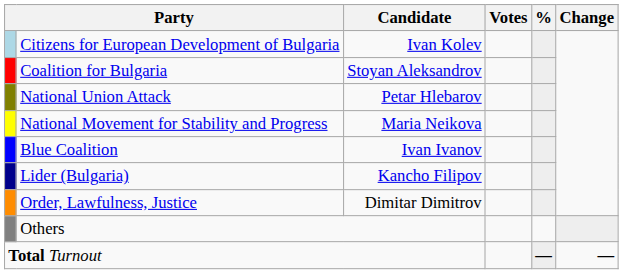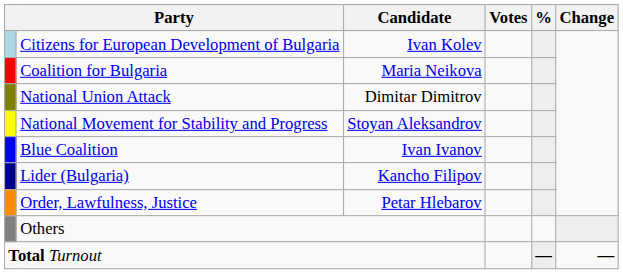Coalition for Bulgaria | Candidate: Stoyan Aleksandrov -> Maria Neikova
National Union Attack | Candidate: Petar Hlebarov -> Dimitar Dimitrov
National Movement for Stability and Progress | Candidate: Maria Neikova -> Stoyan Aleksandrov
Order, Lawfulness, Justice | Candidate: Dimitar Dimitrov -> Petar Hlebarov
